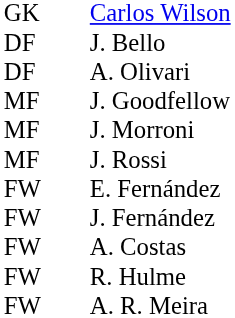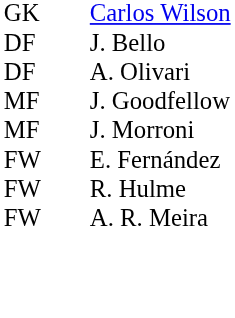- row: MF | J. Rossi
- row: FW | J. Fernández
- row: FW | A. Costas
